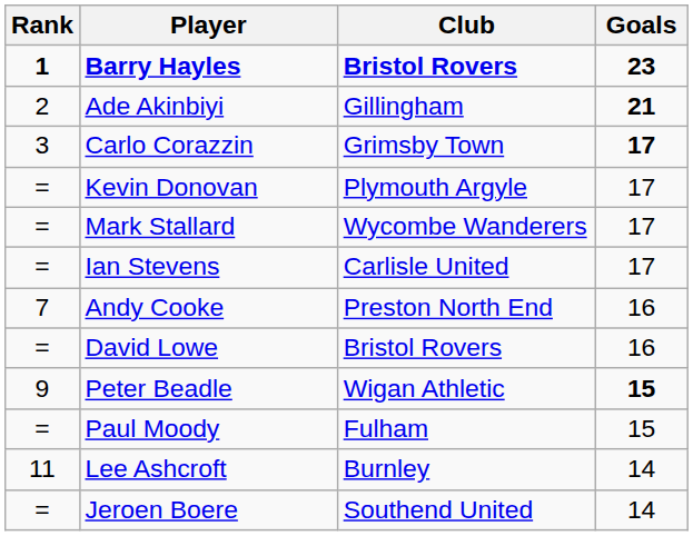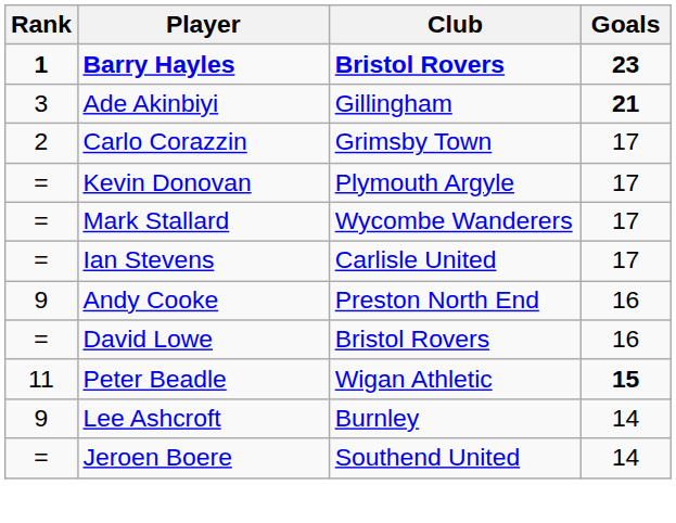Ade Akinbiyi | Rank: 2 -> 3
Carlo Corazzin | Rank: 3 -> 2
Carlo Corazzin | Goals: bold -> normal
Andy Cooke | Rank: 7 -> 9
Peter Beadle | Rank: 9 -> 11
- row: = | Paul Moody | Fulham | 15
Lee Ashcroft | Rank: 11 -> 9
